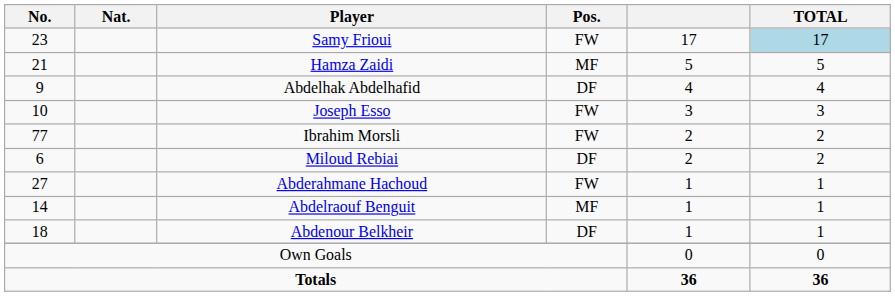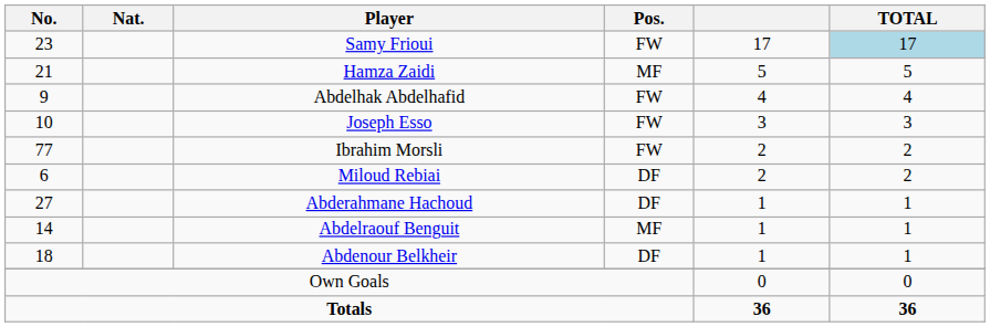Abdelhak Abdelhafid | Pos.: DF -> FW
Abderahmane Hachoud | Pos.: FW -> DF
